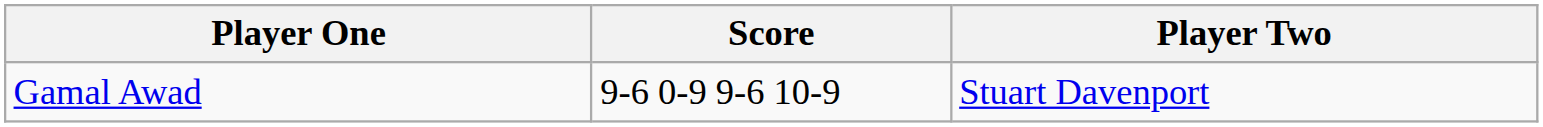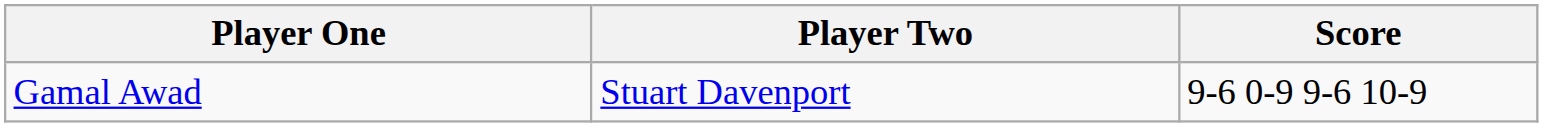columns swapped: Player Two <-> Score
